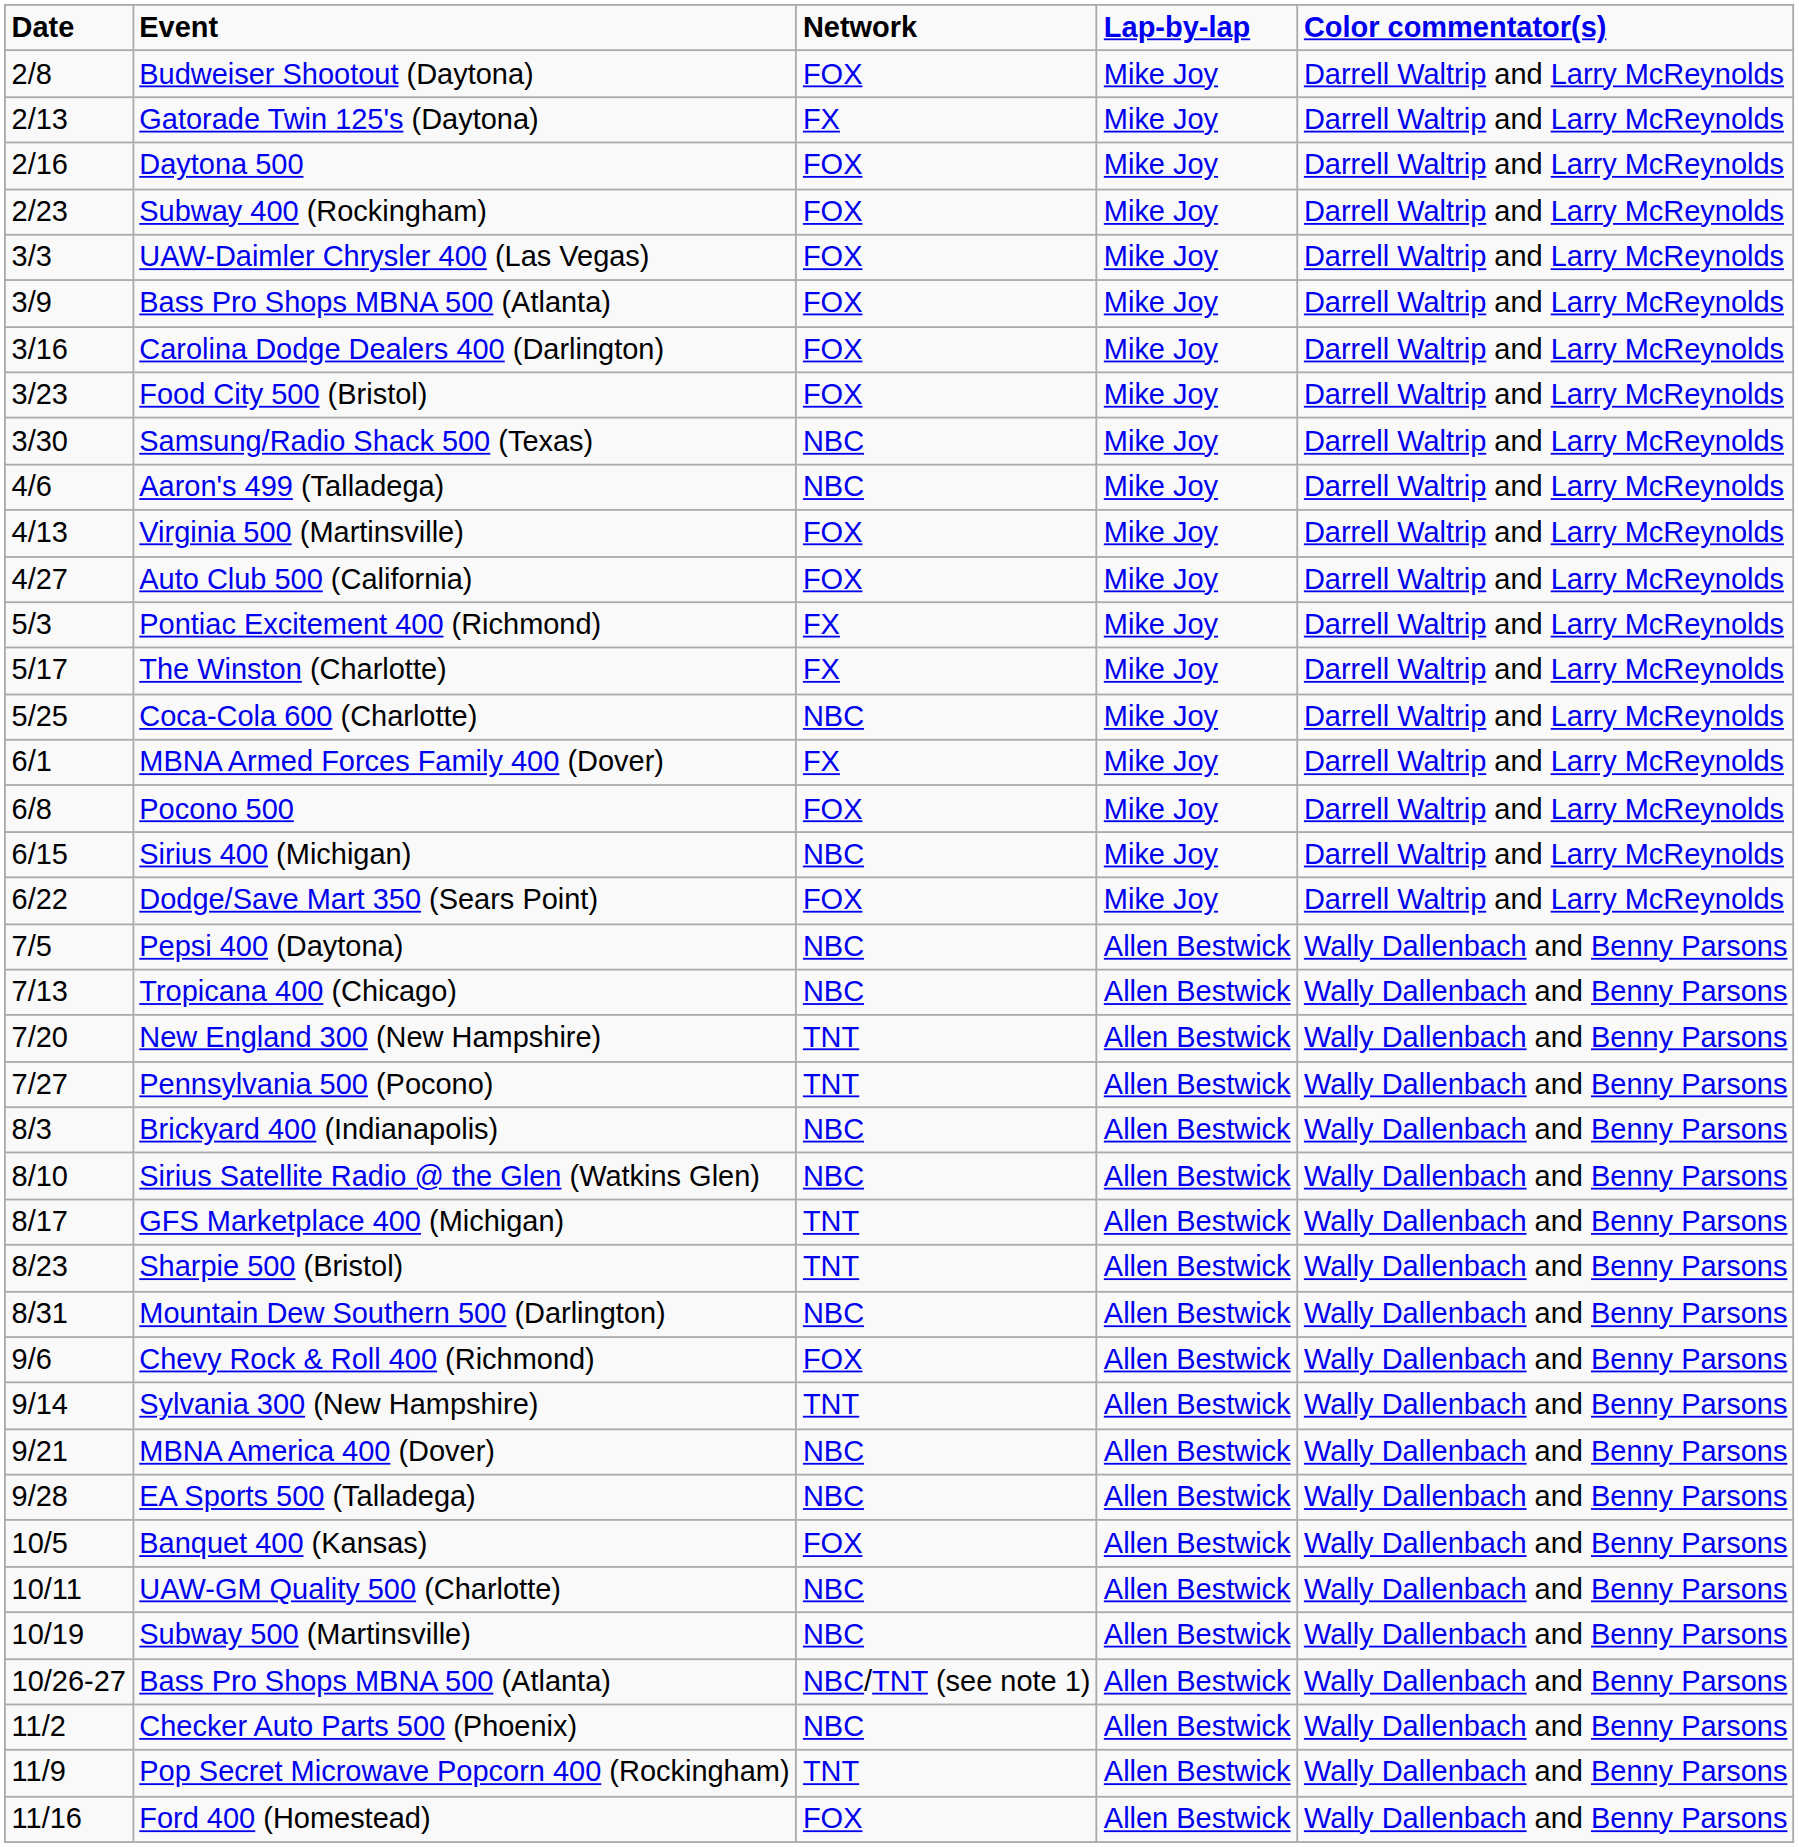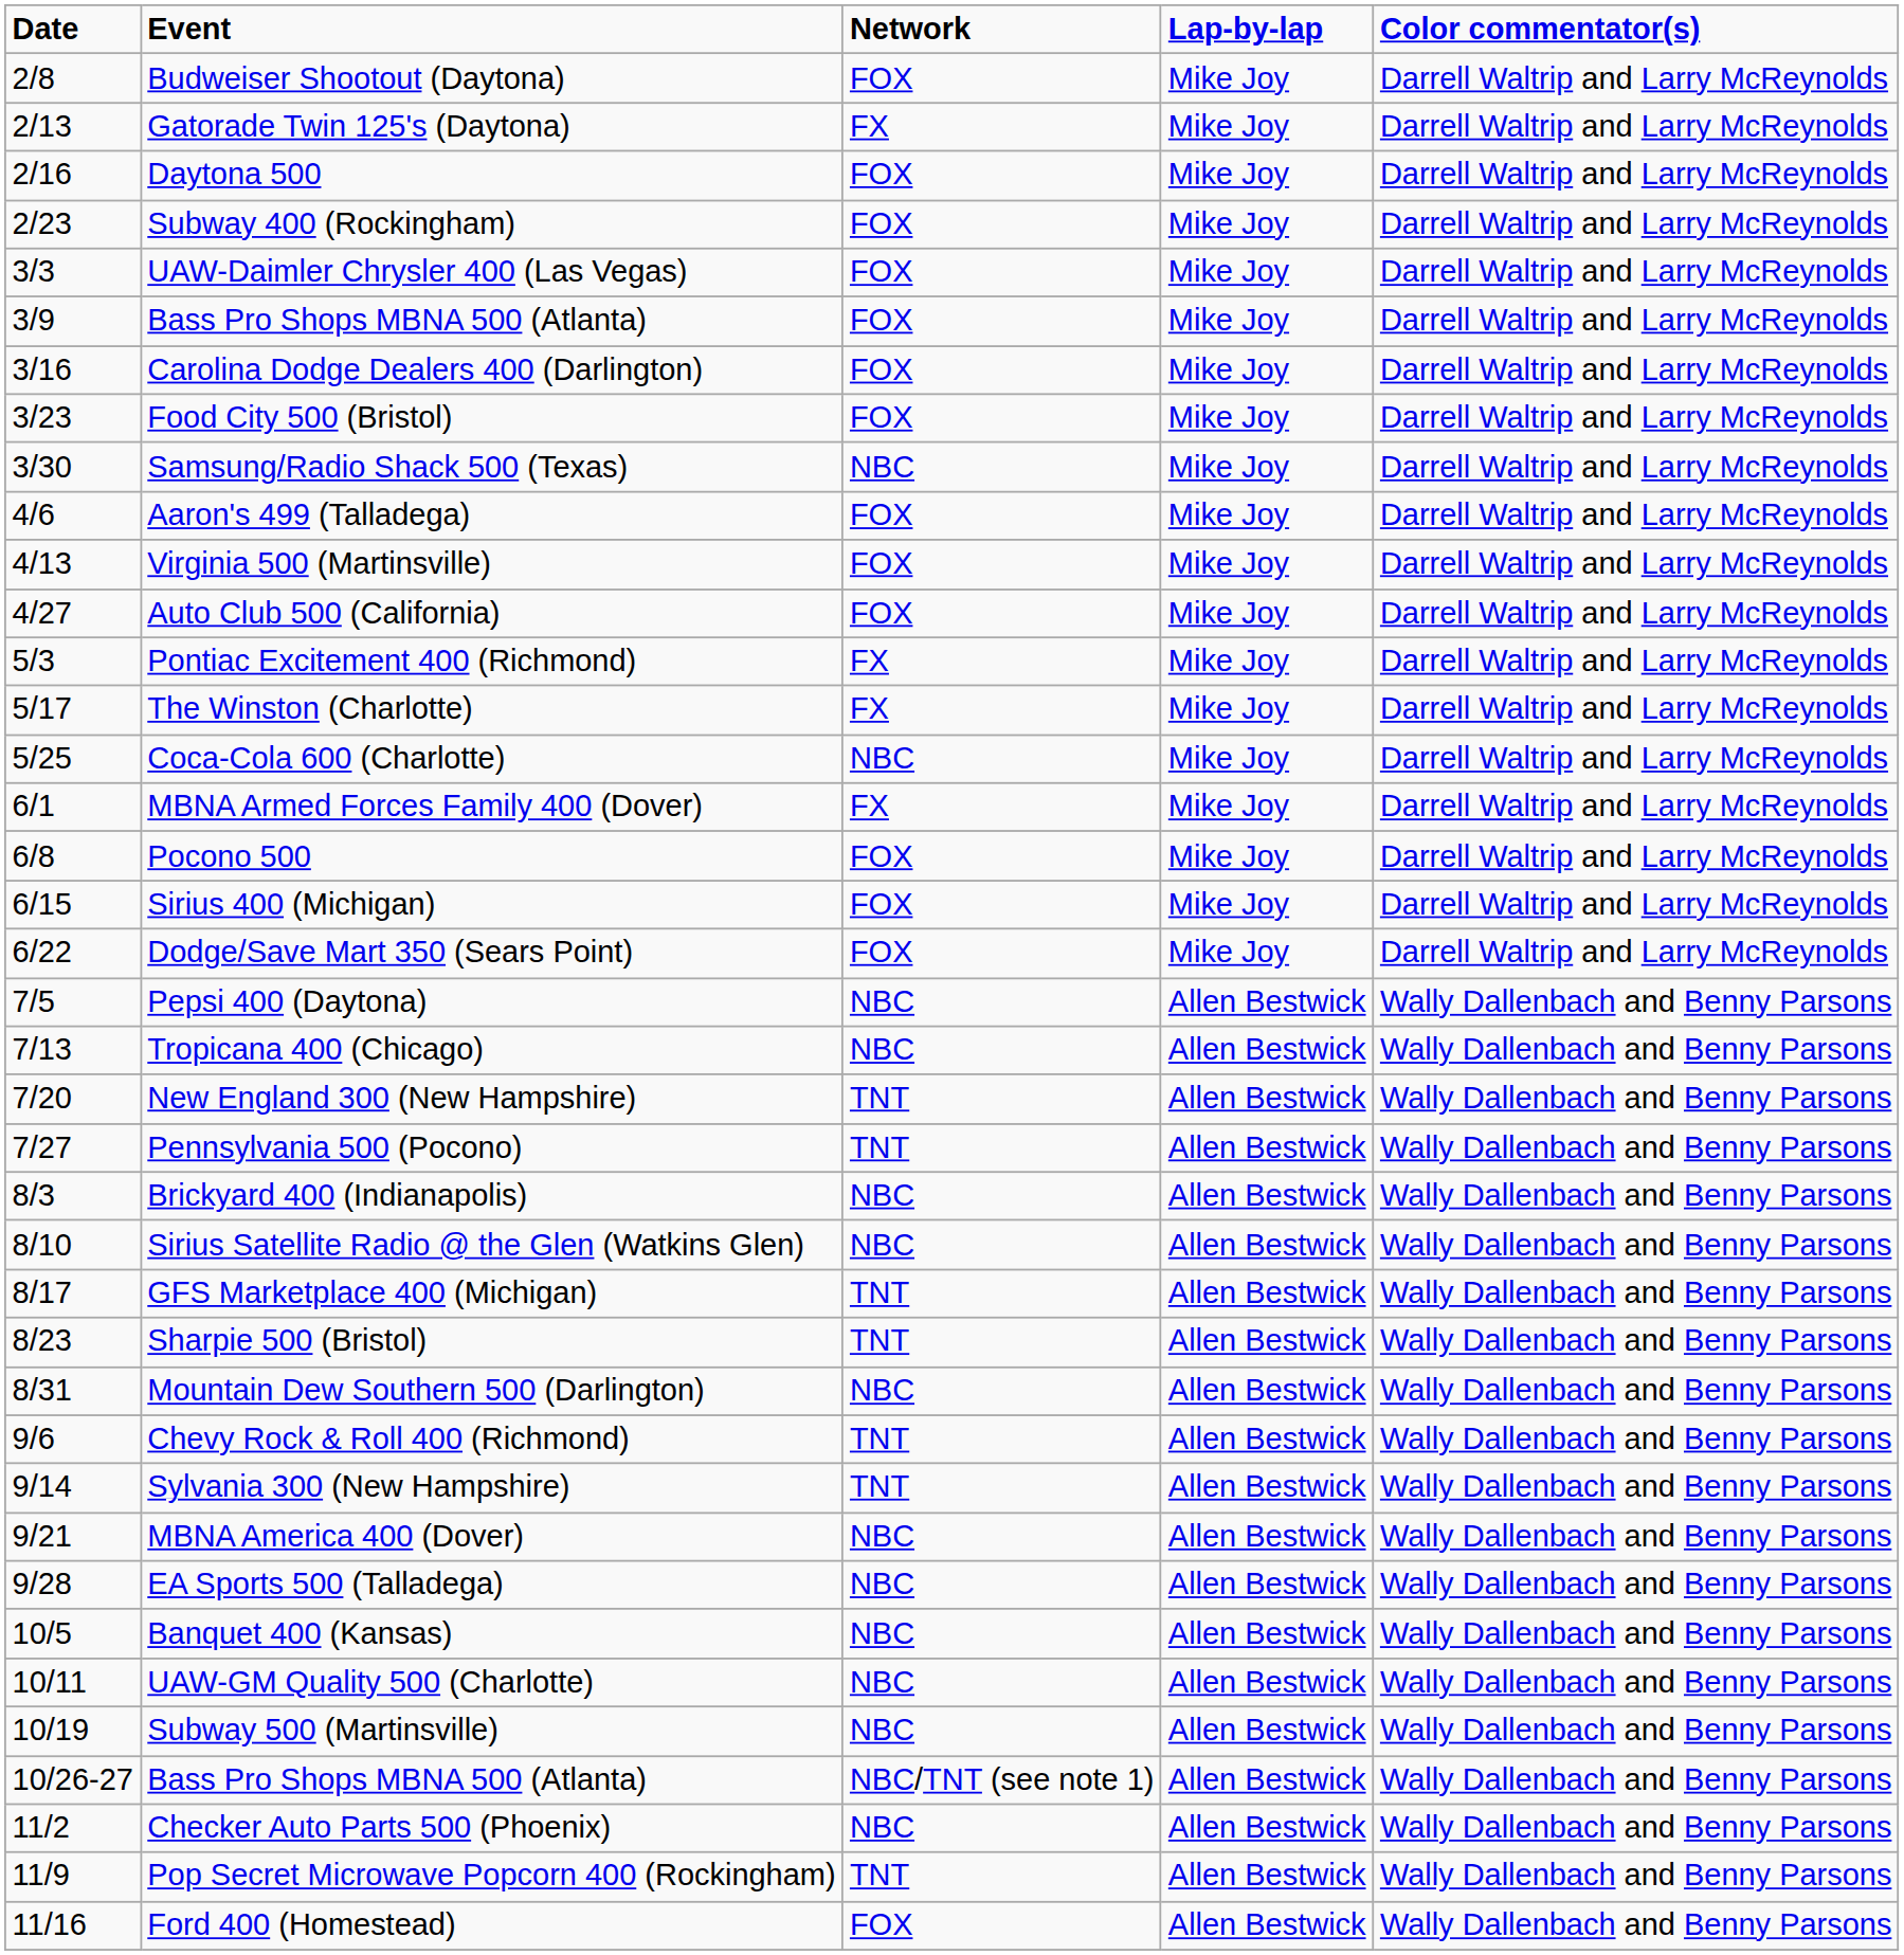Aaron's 499 (Talladega) | Network: NBC -> FOX
Sirius 400 (Michigan) | Network: NBC -> FOX
Chevy Rock & Roll 400 (Richmond) | Network: FOX -> TNT
Banquet 400 (Kansas) | Network: FOX -> NBC
